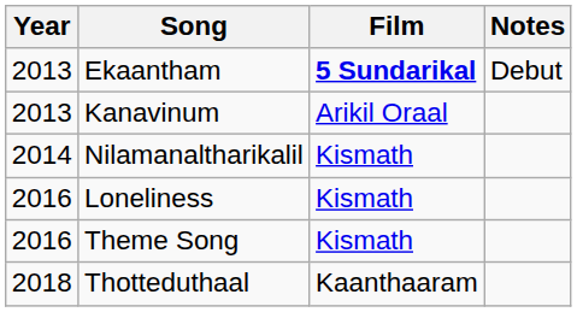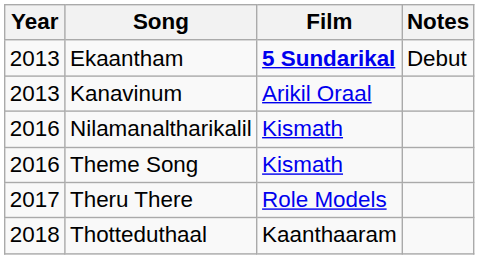Nilamanaltharikalil | Year: 2014 -> 2016
- row: 2016 | Loneliness | Kismath
+ row: 2017 | Theru There | Role Models
